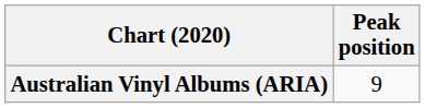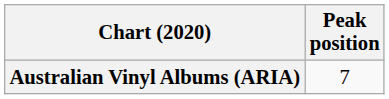Australian Vinyl Albums (ARIA) | Peak position: 9 -> 7
